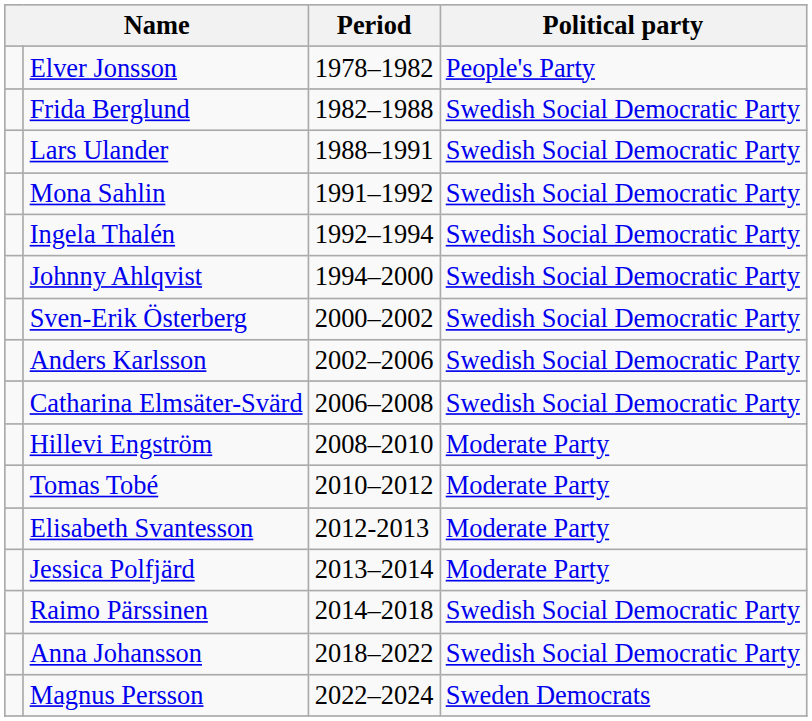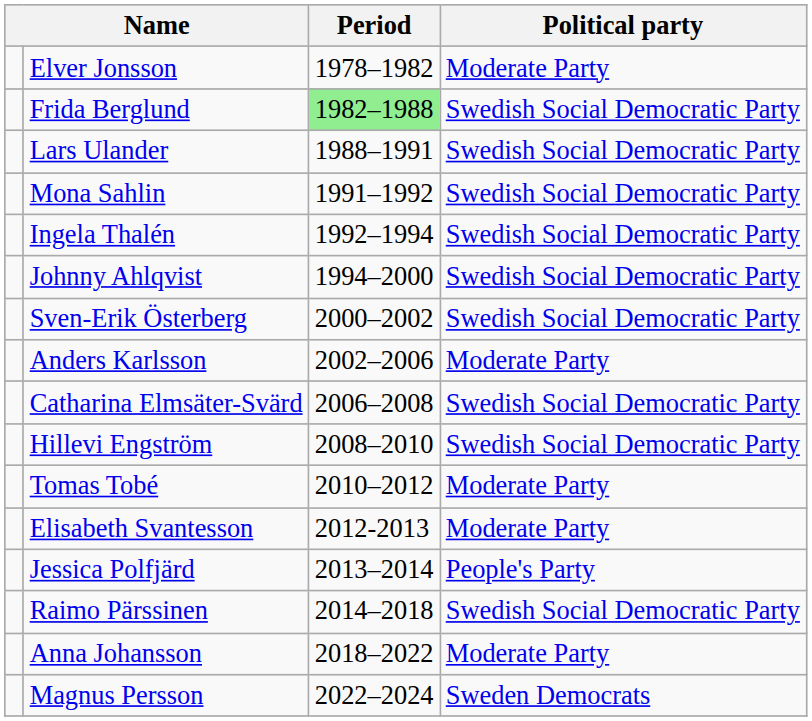Elver Jonsson | Political party: People's Party -> Moderate Party
Frida Berglund | Period: no background -> lightgreen background
Anders Karlsson | Political party: Swedish Social Democratic Party -> Moderate Party
Hillevi Engström | Political party: Moderate Party -> Swedish Social Democratic Party
Jessica Polfjärd | Political party: Moderate Party -> People's Party
Anna Johansson | Political party: Swedish Social Democratic Party -> Moderate Party
